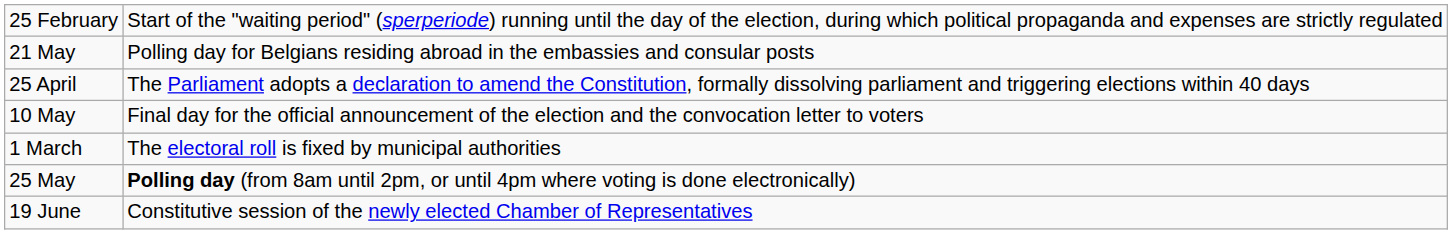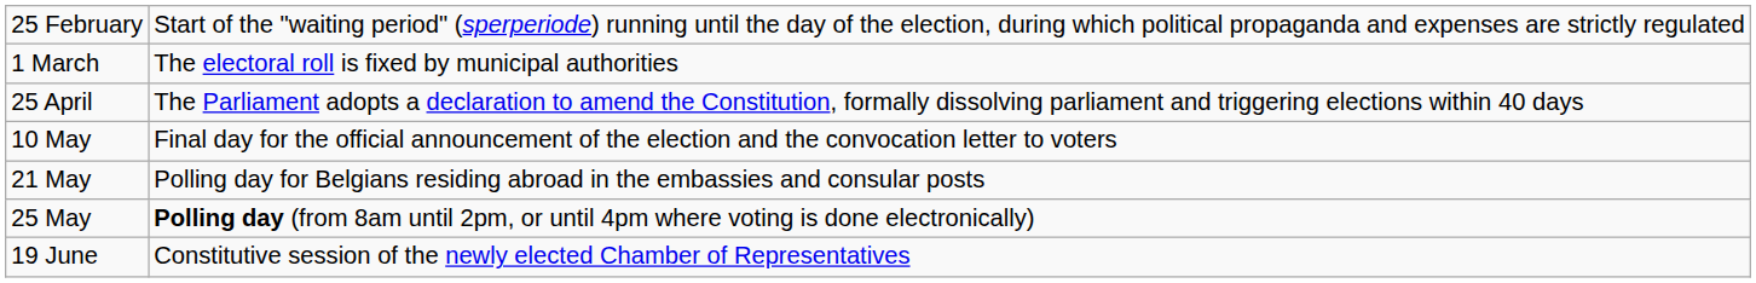rows swapped: 1 March <-> 21 May
